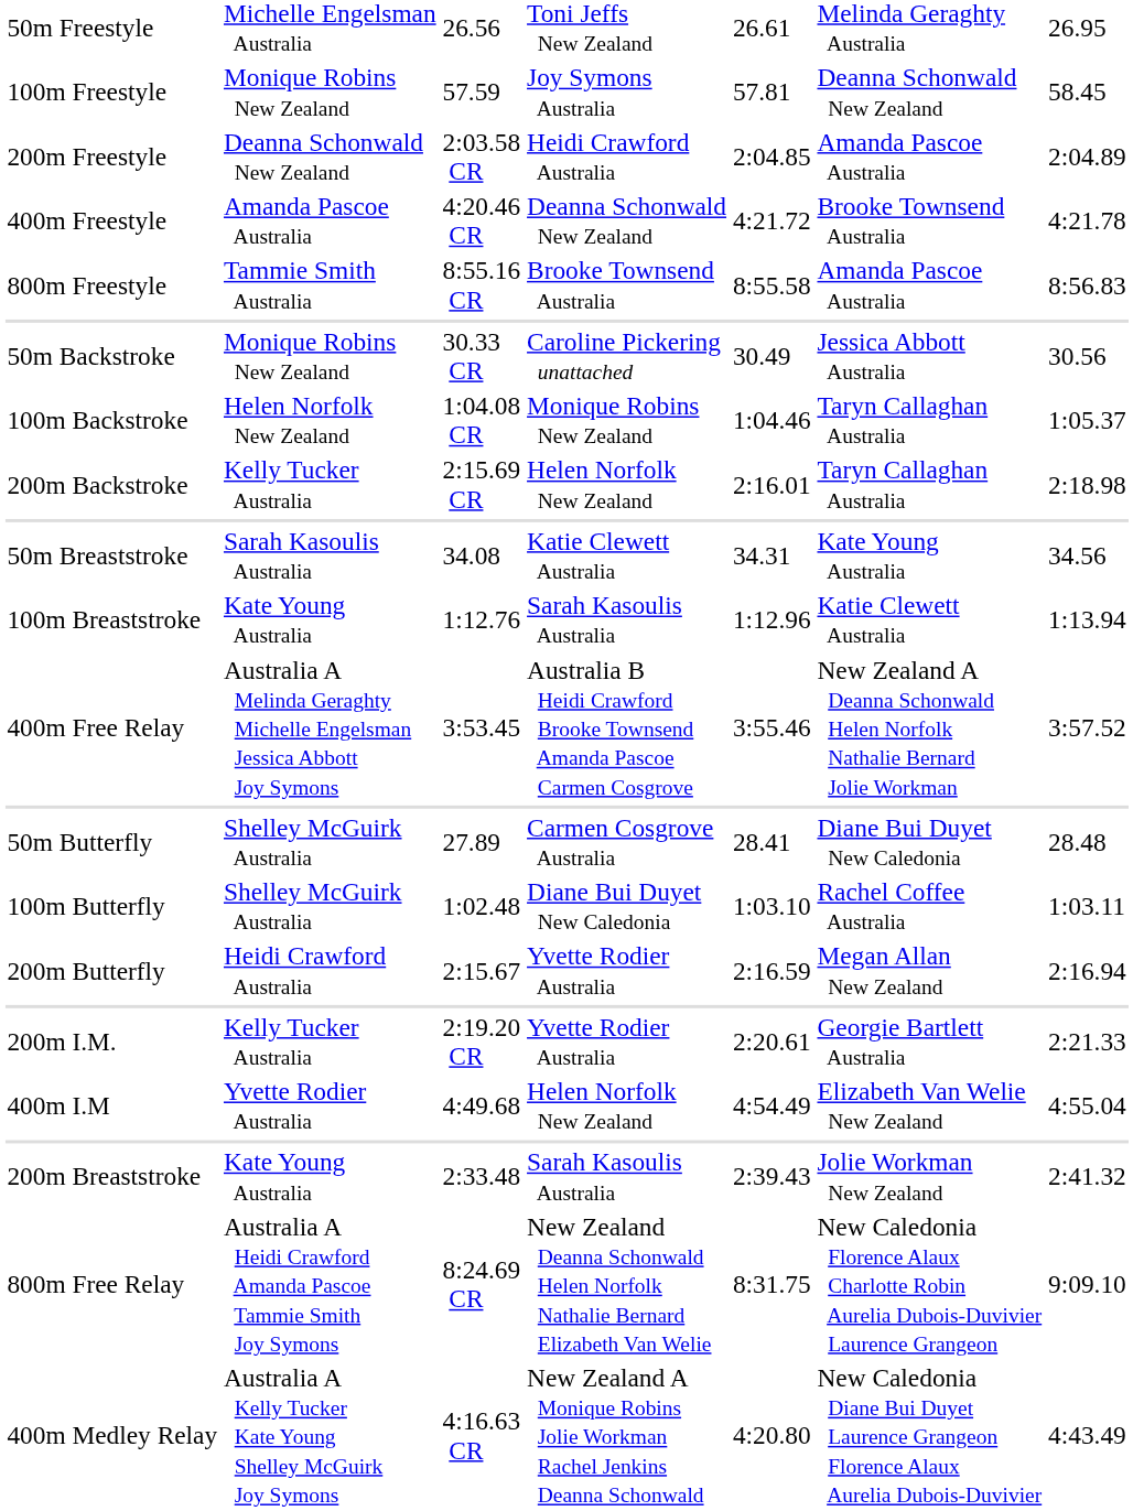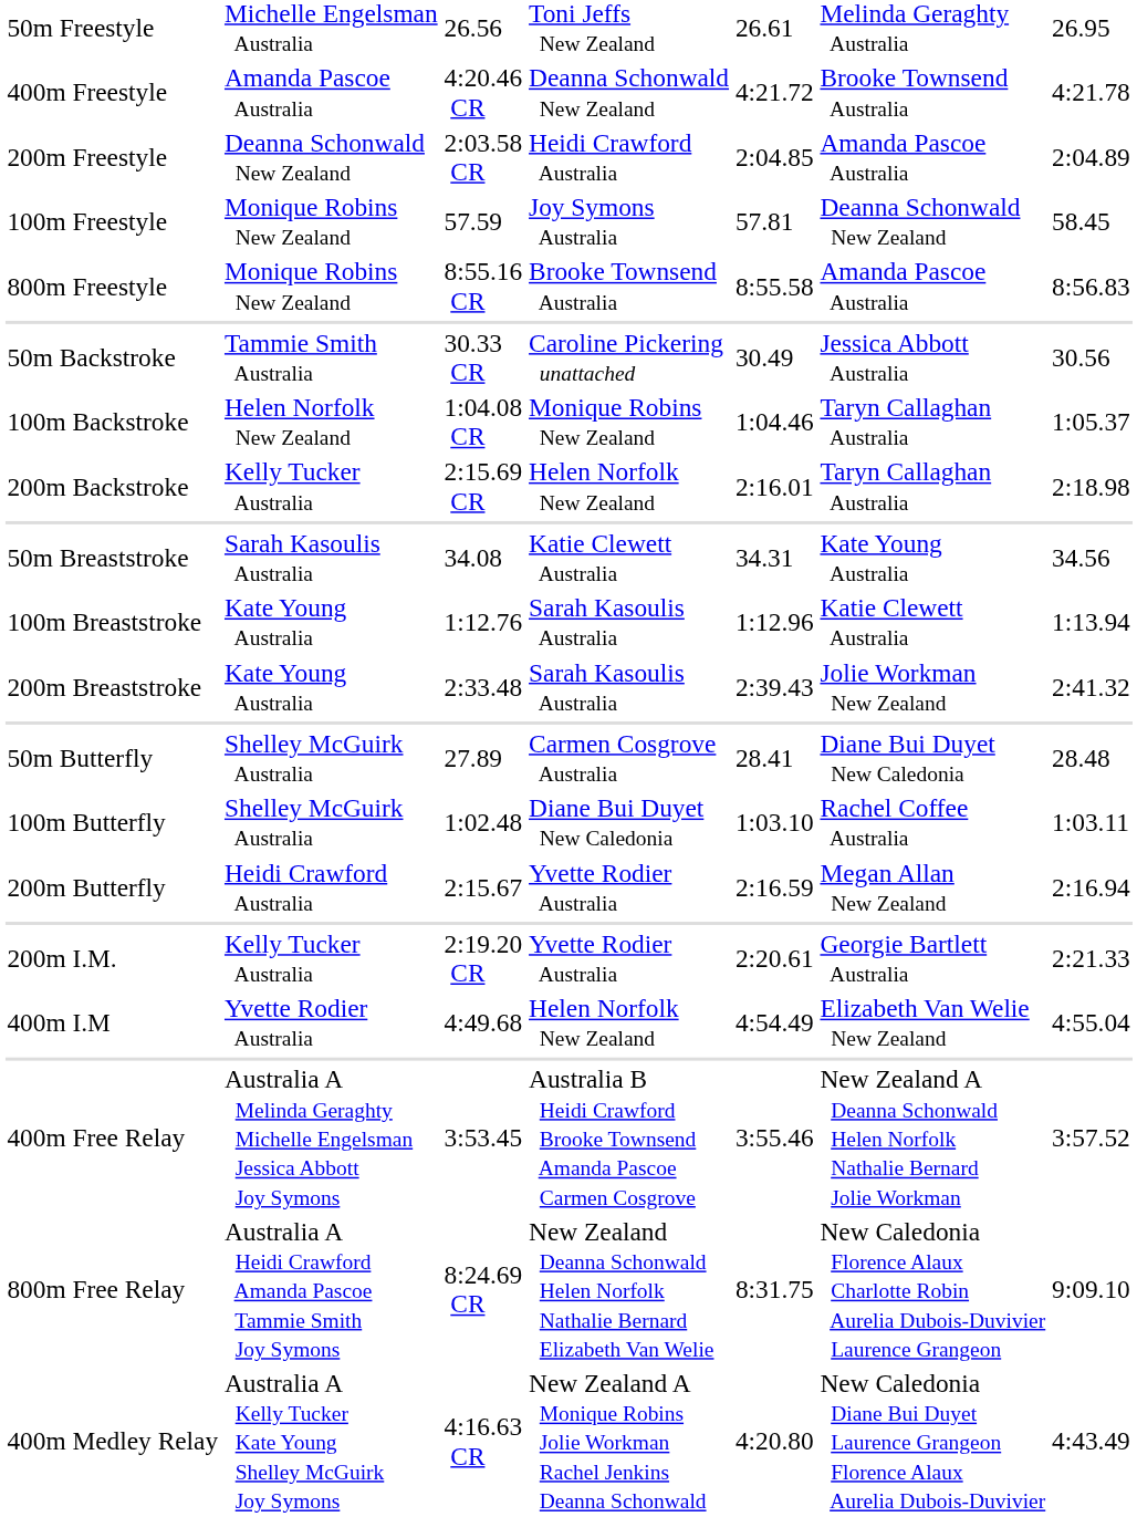rows swapped: 100m Freestyle <-> 400m Freestyle
800m Freestyle | column 2: Tammie Smith Australia -> Monique Robins New Zealand
50m Backstroke | column 2: Monique Robins New Zealand -> Tammie Smith Australia
rows swapped: 200m Breaststroke <-> 400m Free Relay
